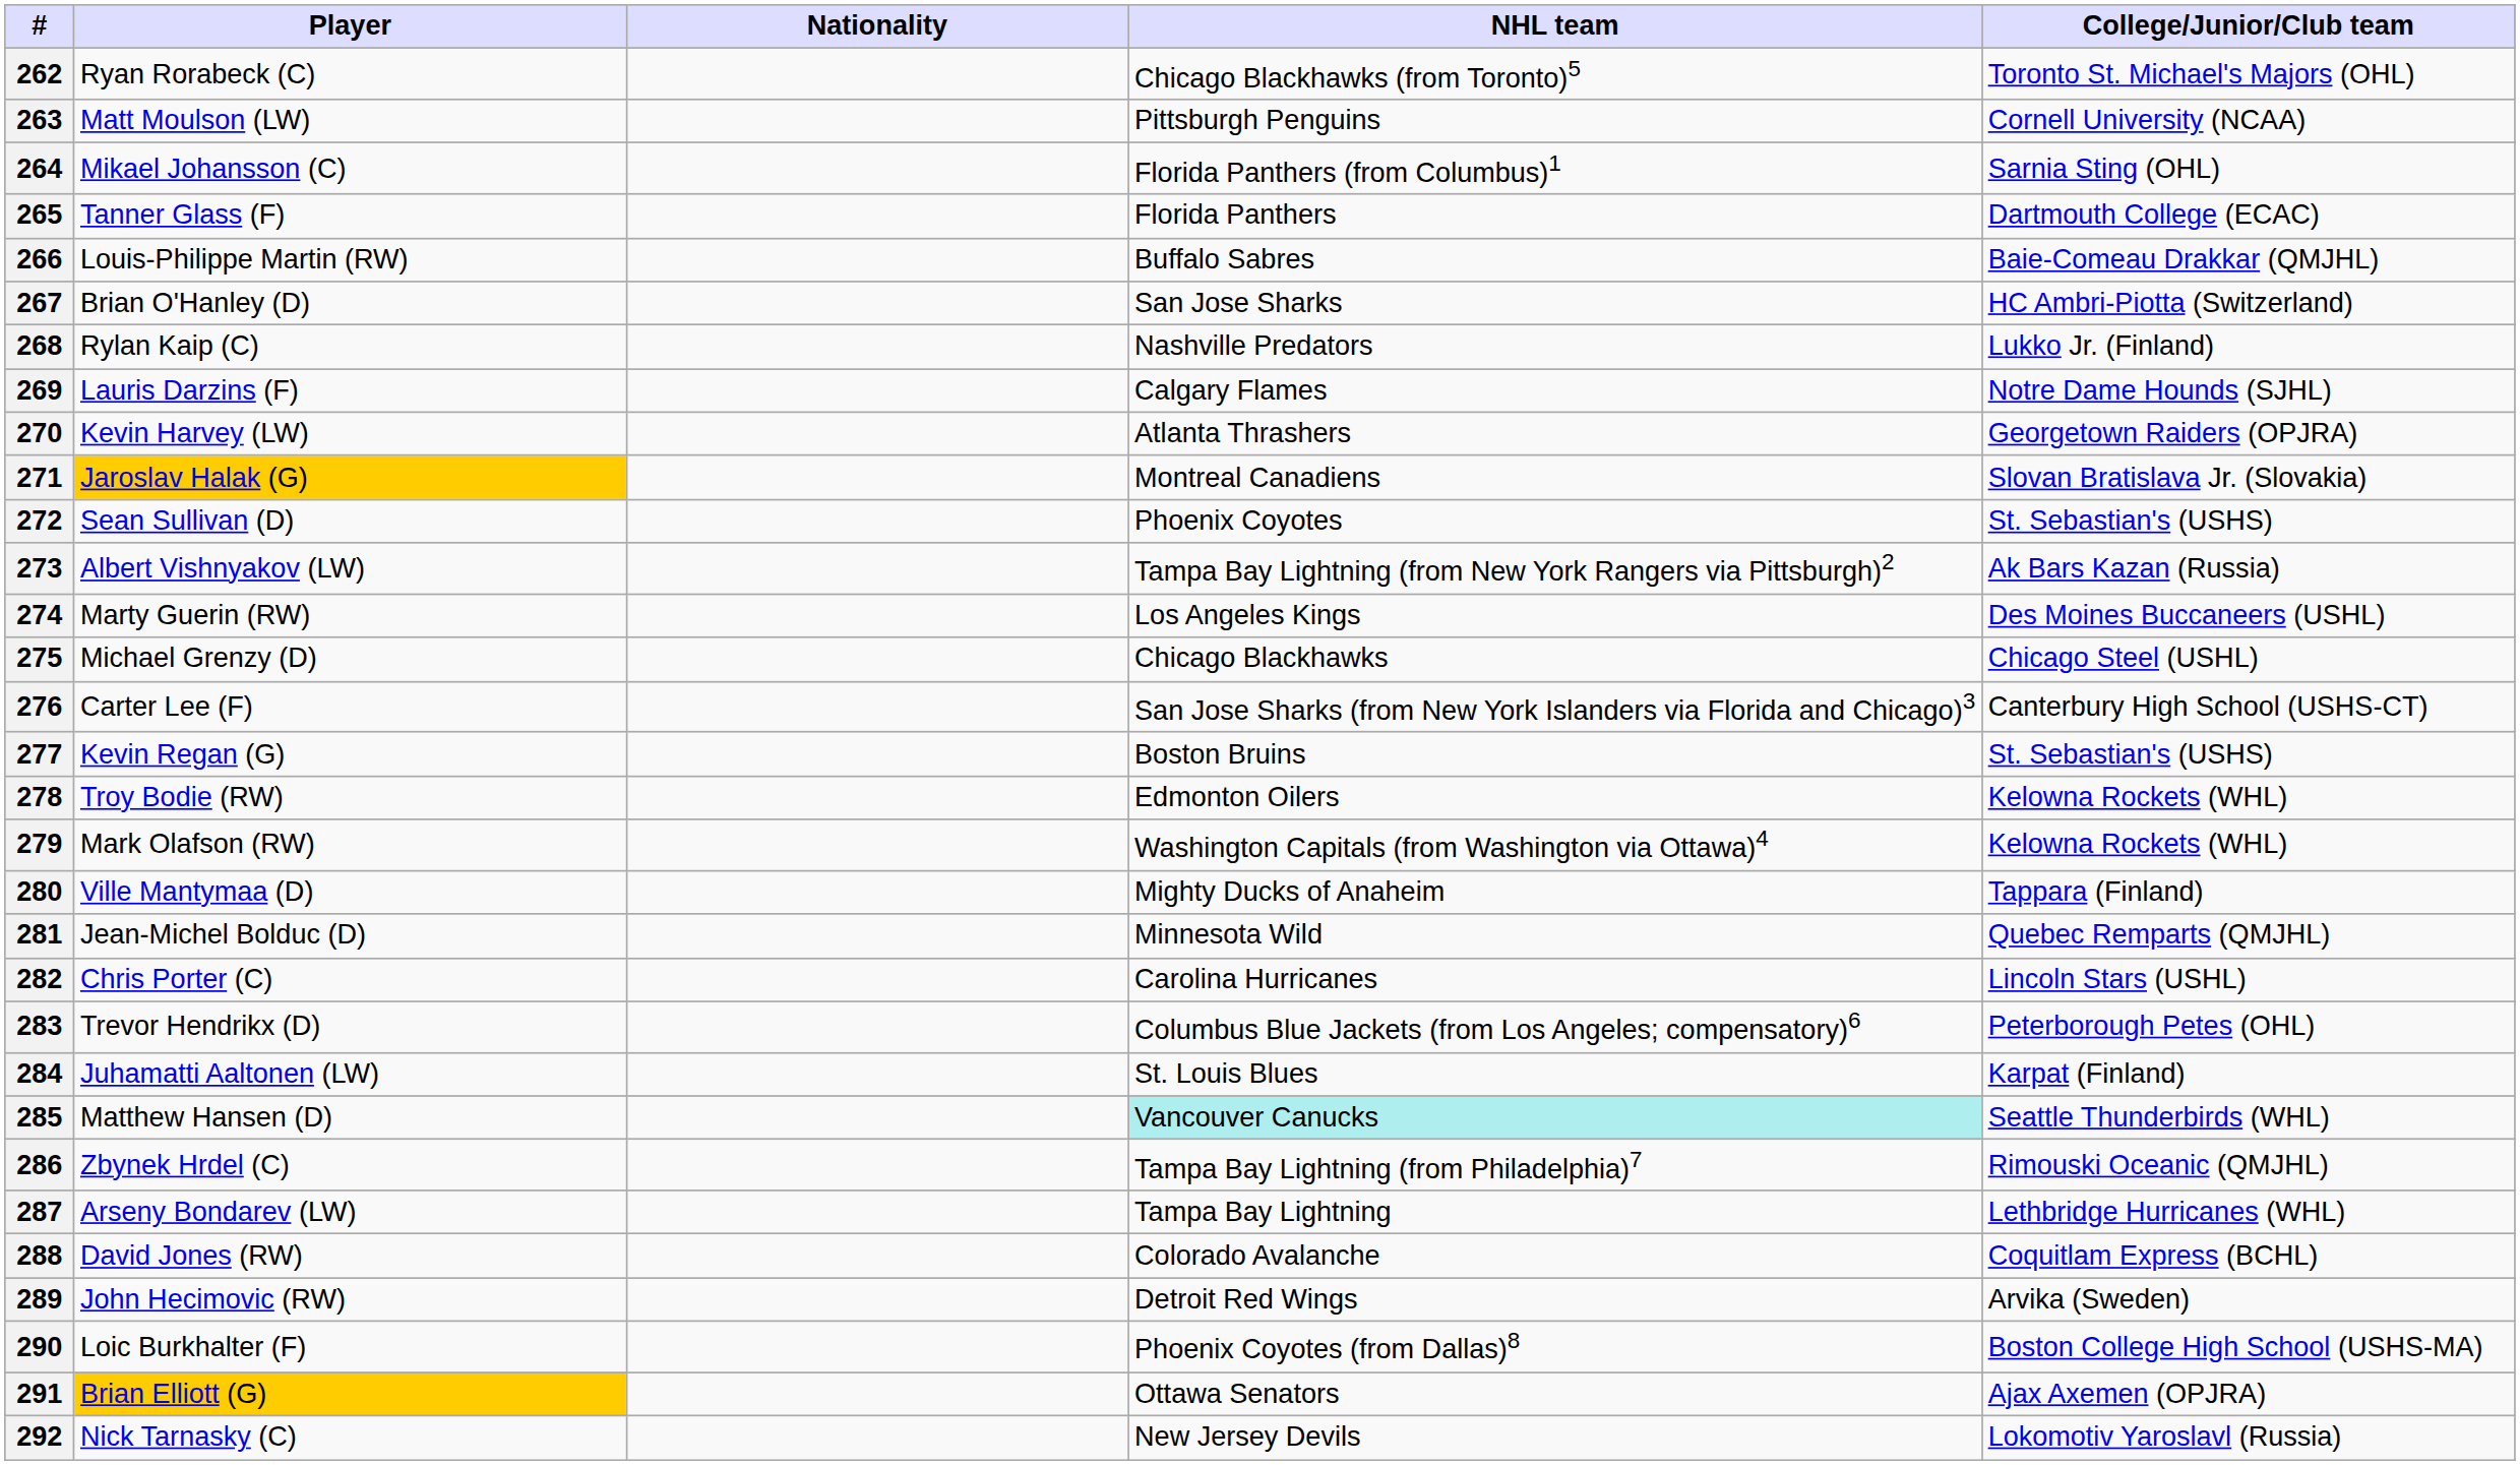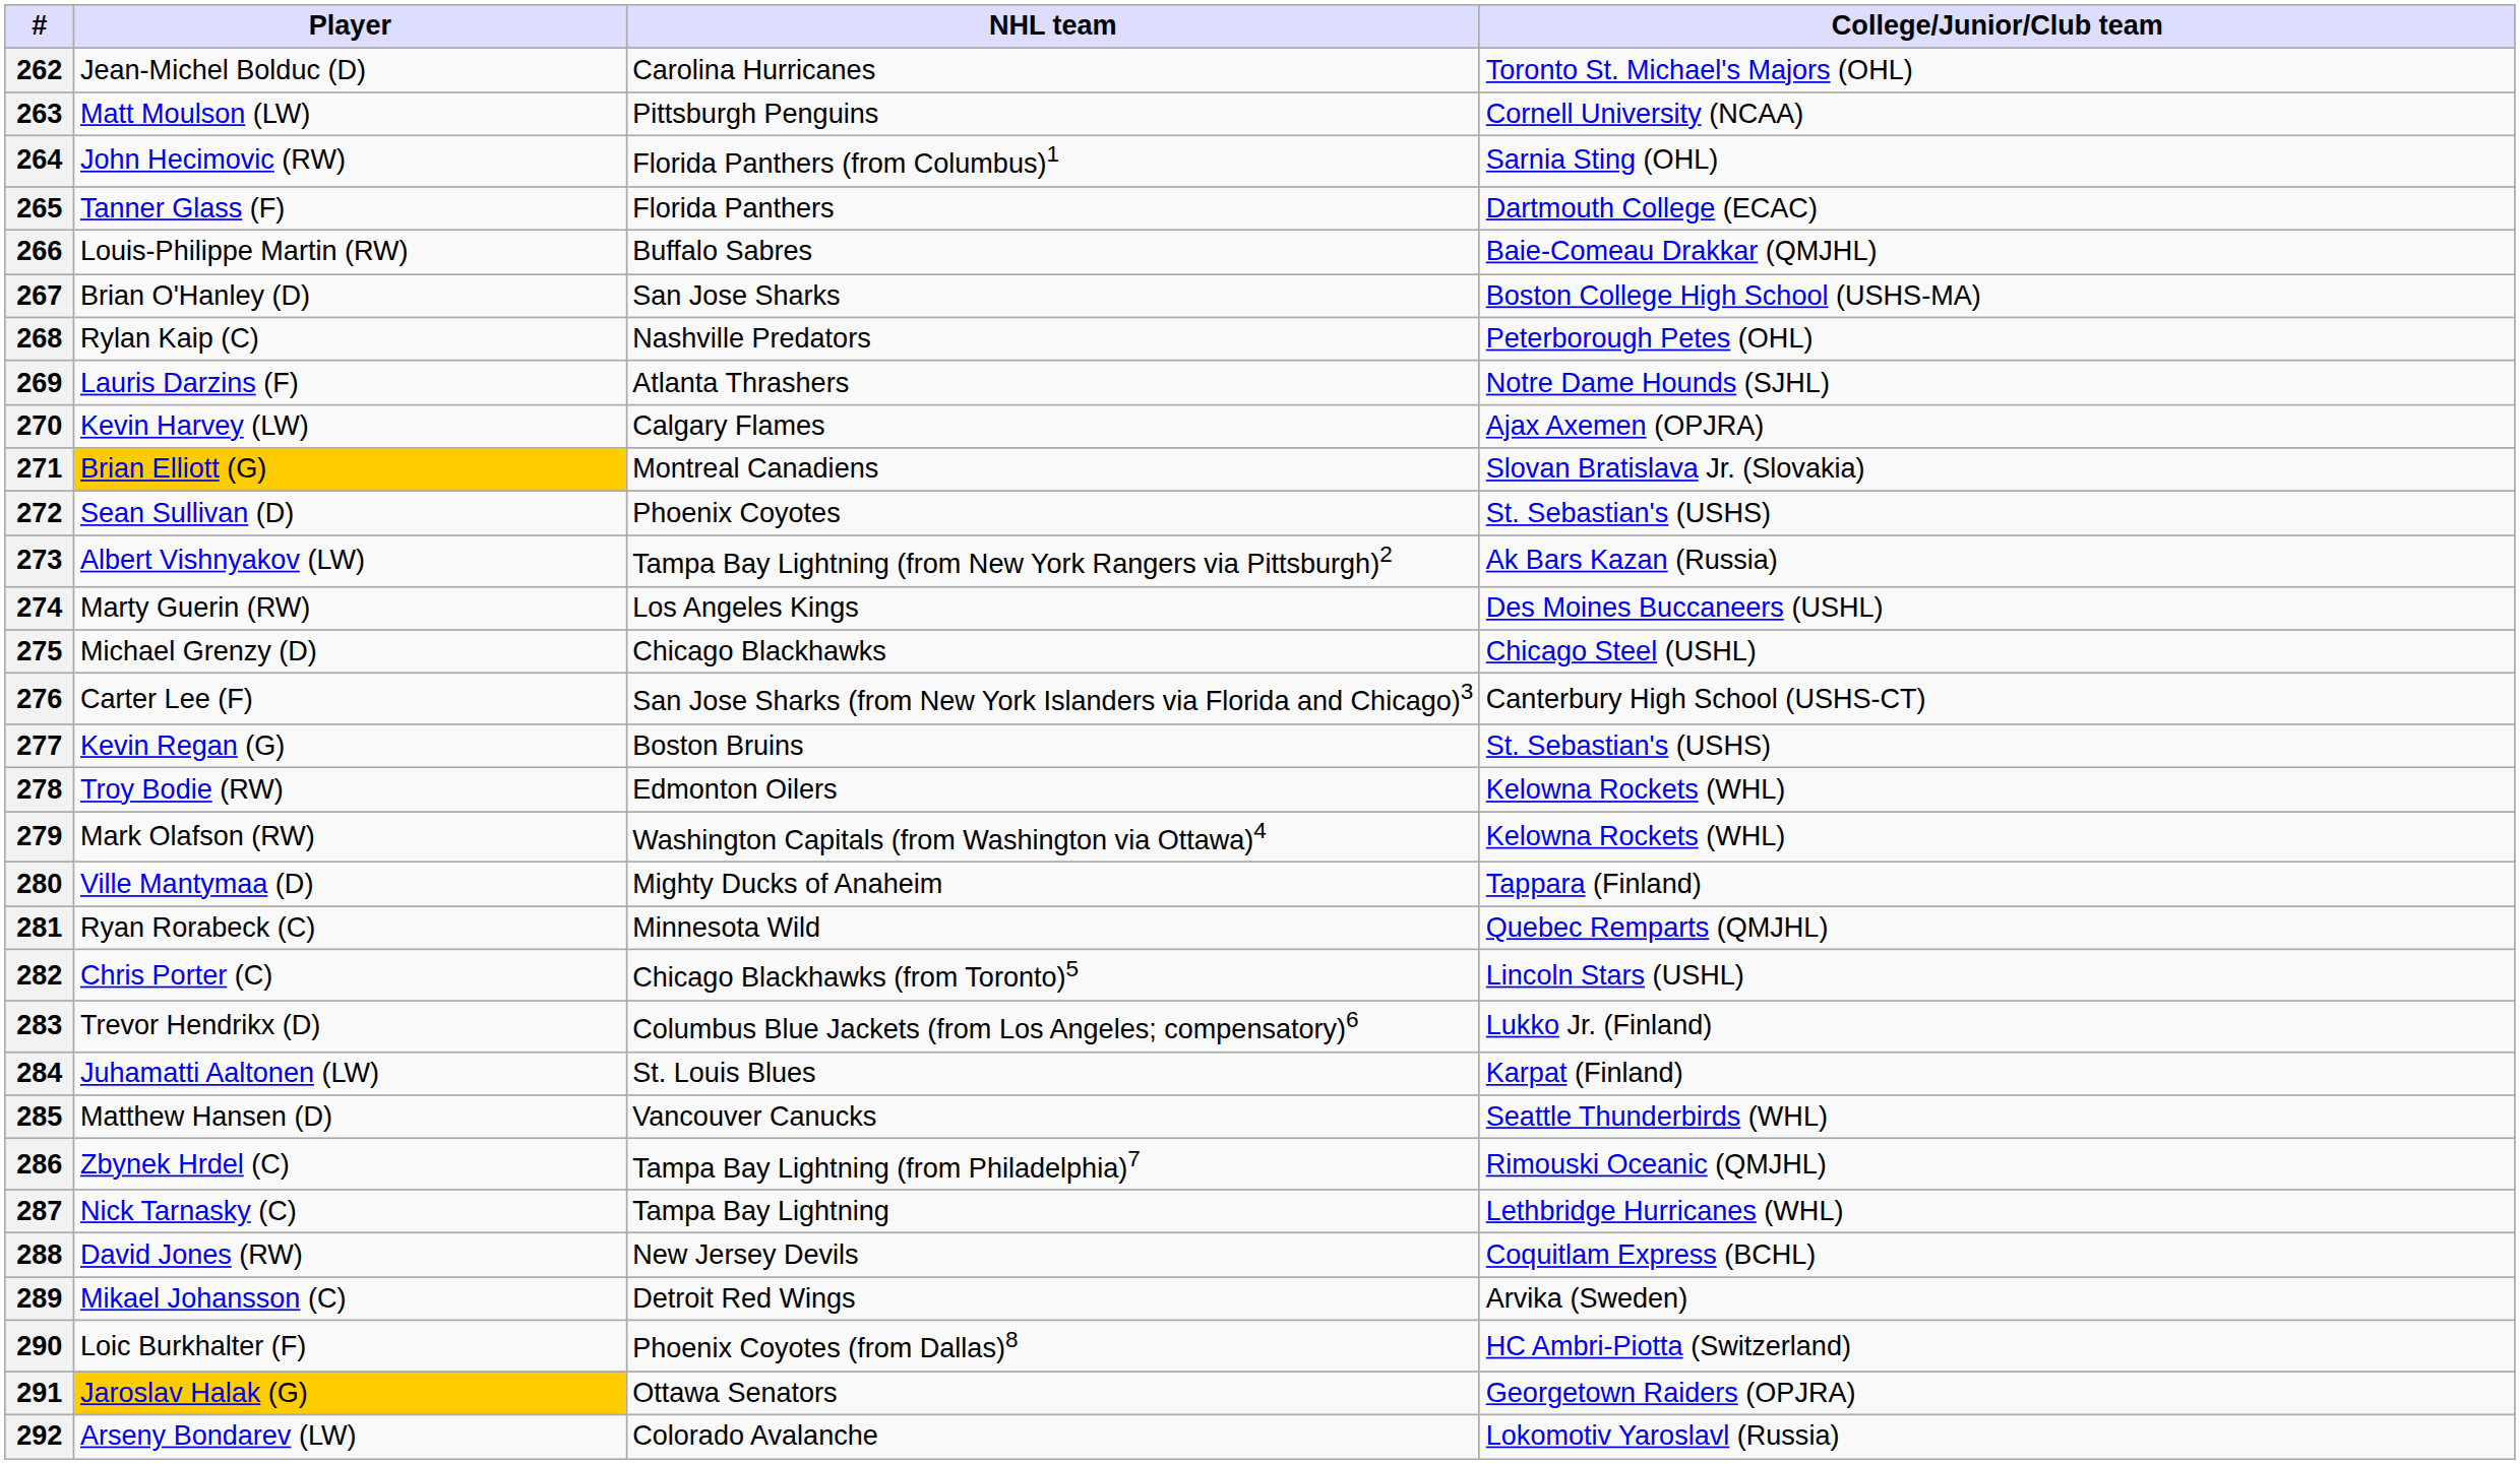- column: Nationality
262 | Player: Ryan Rorabeck (C) -> Jean-Michel Bolduc (D)
262 | NHL team: Chicago Blackhawks (from Toronto)5 -> Carolina Hurricanes
264 | Player: Mikael Johansson (C) -> John Hecimovic (RW)
267 | College/Junior/Club team: HC Ambri-Piotta (Switzerland) -> Boston College High School (USHS-MA)
268 | College/Junior/Club team: Lukko Jr. (Finland) -> Peterborough Petes (OHL)
269 | NHL team: Calgary Flames -> Atlanta Thrashers
270 | NHL team: Atlanta Thrashers -> Calgary Flames
270 | College/Junior/Club team: Georgetown Raiders (OPJRA) -> Ajax Axemen (OPJRA)
271 | Player: Jaroslav Halak (G) -> Brian Elliott (G)
281 | Player: Jean-Michel Bolduc (D) -> Ryan Rorabeck (C)
282 | NHL team: Carolina Hurricanes -> Chicago Blackhawks (from Toronto)5
283 | College/Junior/Club team: Peterborough Petes (OHL) -> Lukko Jr. (Finland)
285 | NHL team: paleturquoise background -> no background
287 | Player: Arseny Bondarev (LW) -> Nick Tarnasky (C)
288 | NHL team: Colorado Avalanche -> New Jersey Devils
289 | Player: John Hecimovic (RW) -> Mikael Johansson (C)
290 | College/Junior/Club team: Boston College High School (USHS-MA) -> HC Ambri-Piotta (Switzerland)
291 | Player: Brian Elliott (G) -> Jaroslav Halak (G)
291 | College/Junior/Club team: Ajax Axemen (OPJRA) -> Georgetown Raiders (OPJRA)
292 | Player: Nick Tarnasky (C) -> Arseny Bondarev (LW)
292 | NHL team: New Jersey Devils -> Colorado Avalanche
